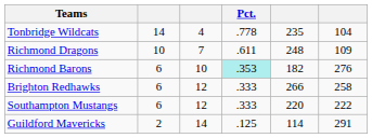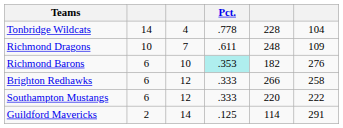Tonbridge Wildcats | column 5: 235 -> 228
